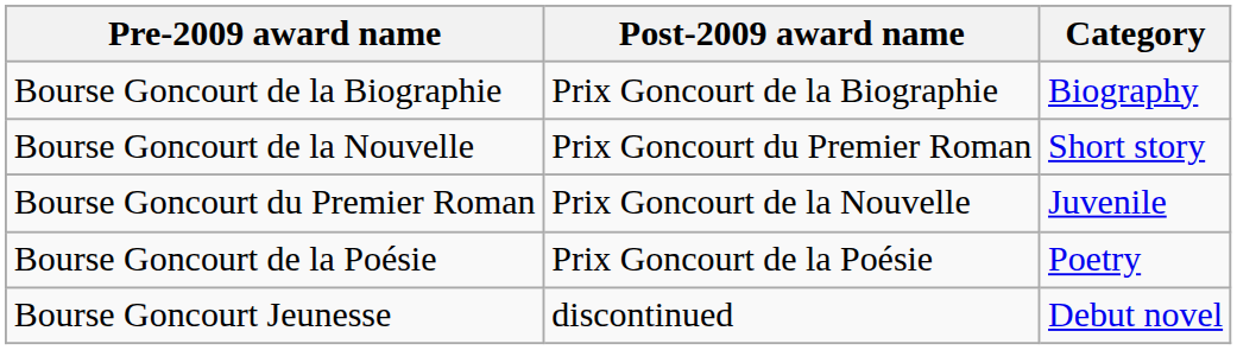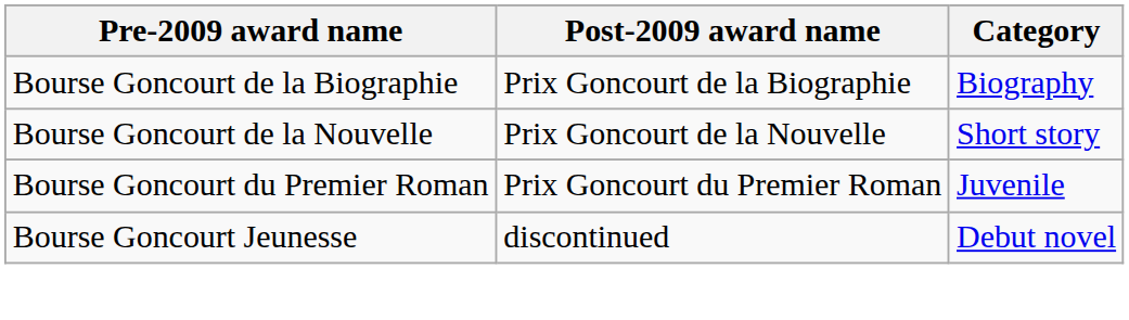Bourse Goncourt de la Nouvelle | Post-2009 award name: Prix Goncourt du Premier Roman -> Prix Goncourt de la Nouvelle
Bourse Goncourt du Premier Roman | Post-2009 award name: Prix Goncourt de la Nouvelle -> Prix Goncourt du Premier Roman
- row: Bourse Goncourt de la Poésie | Prix Goncourt de la Poésie | Poetry
